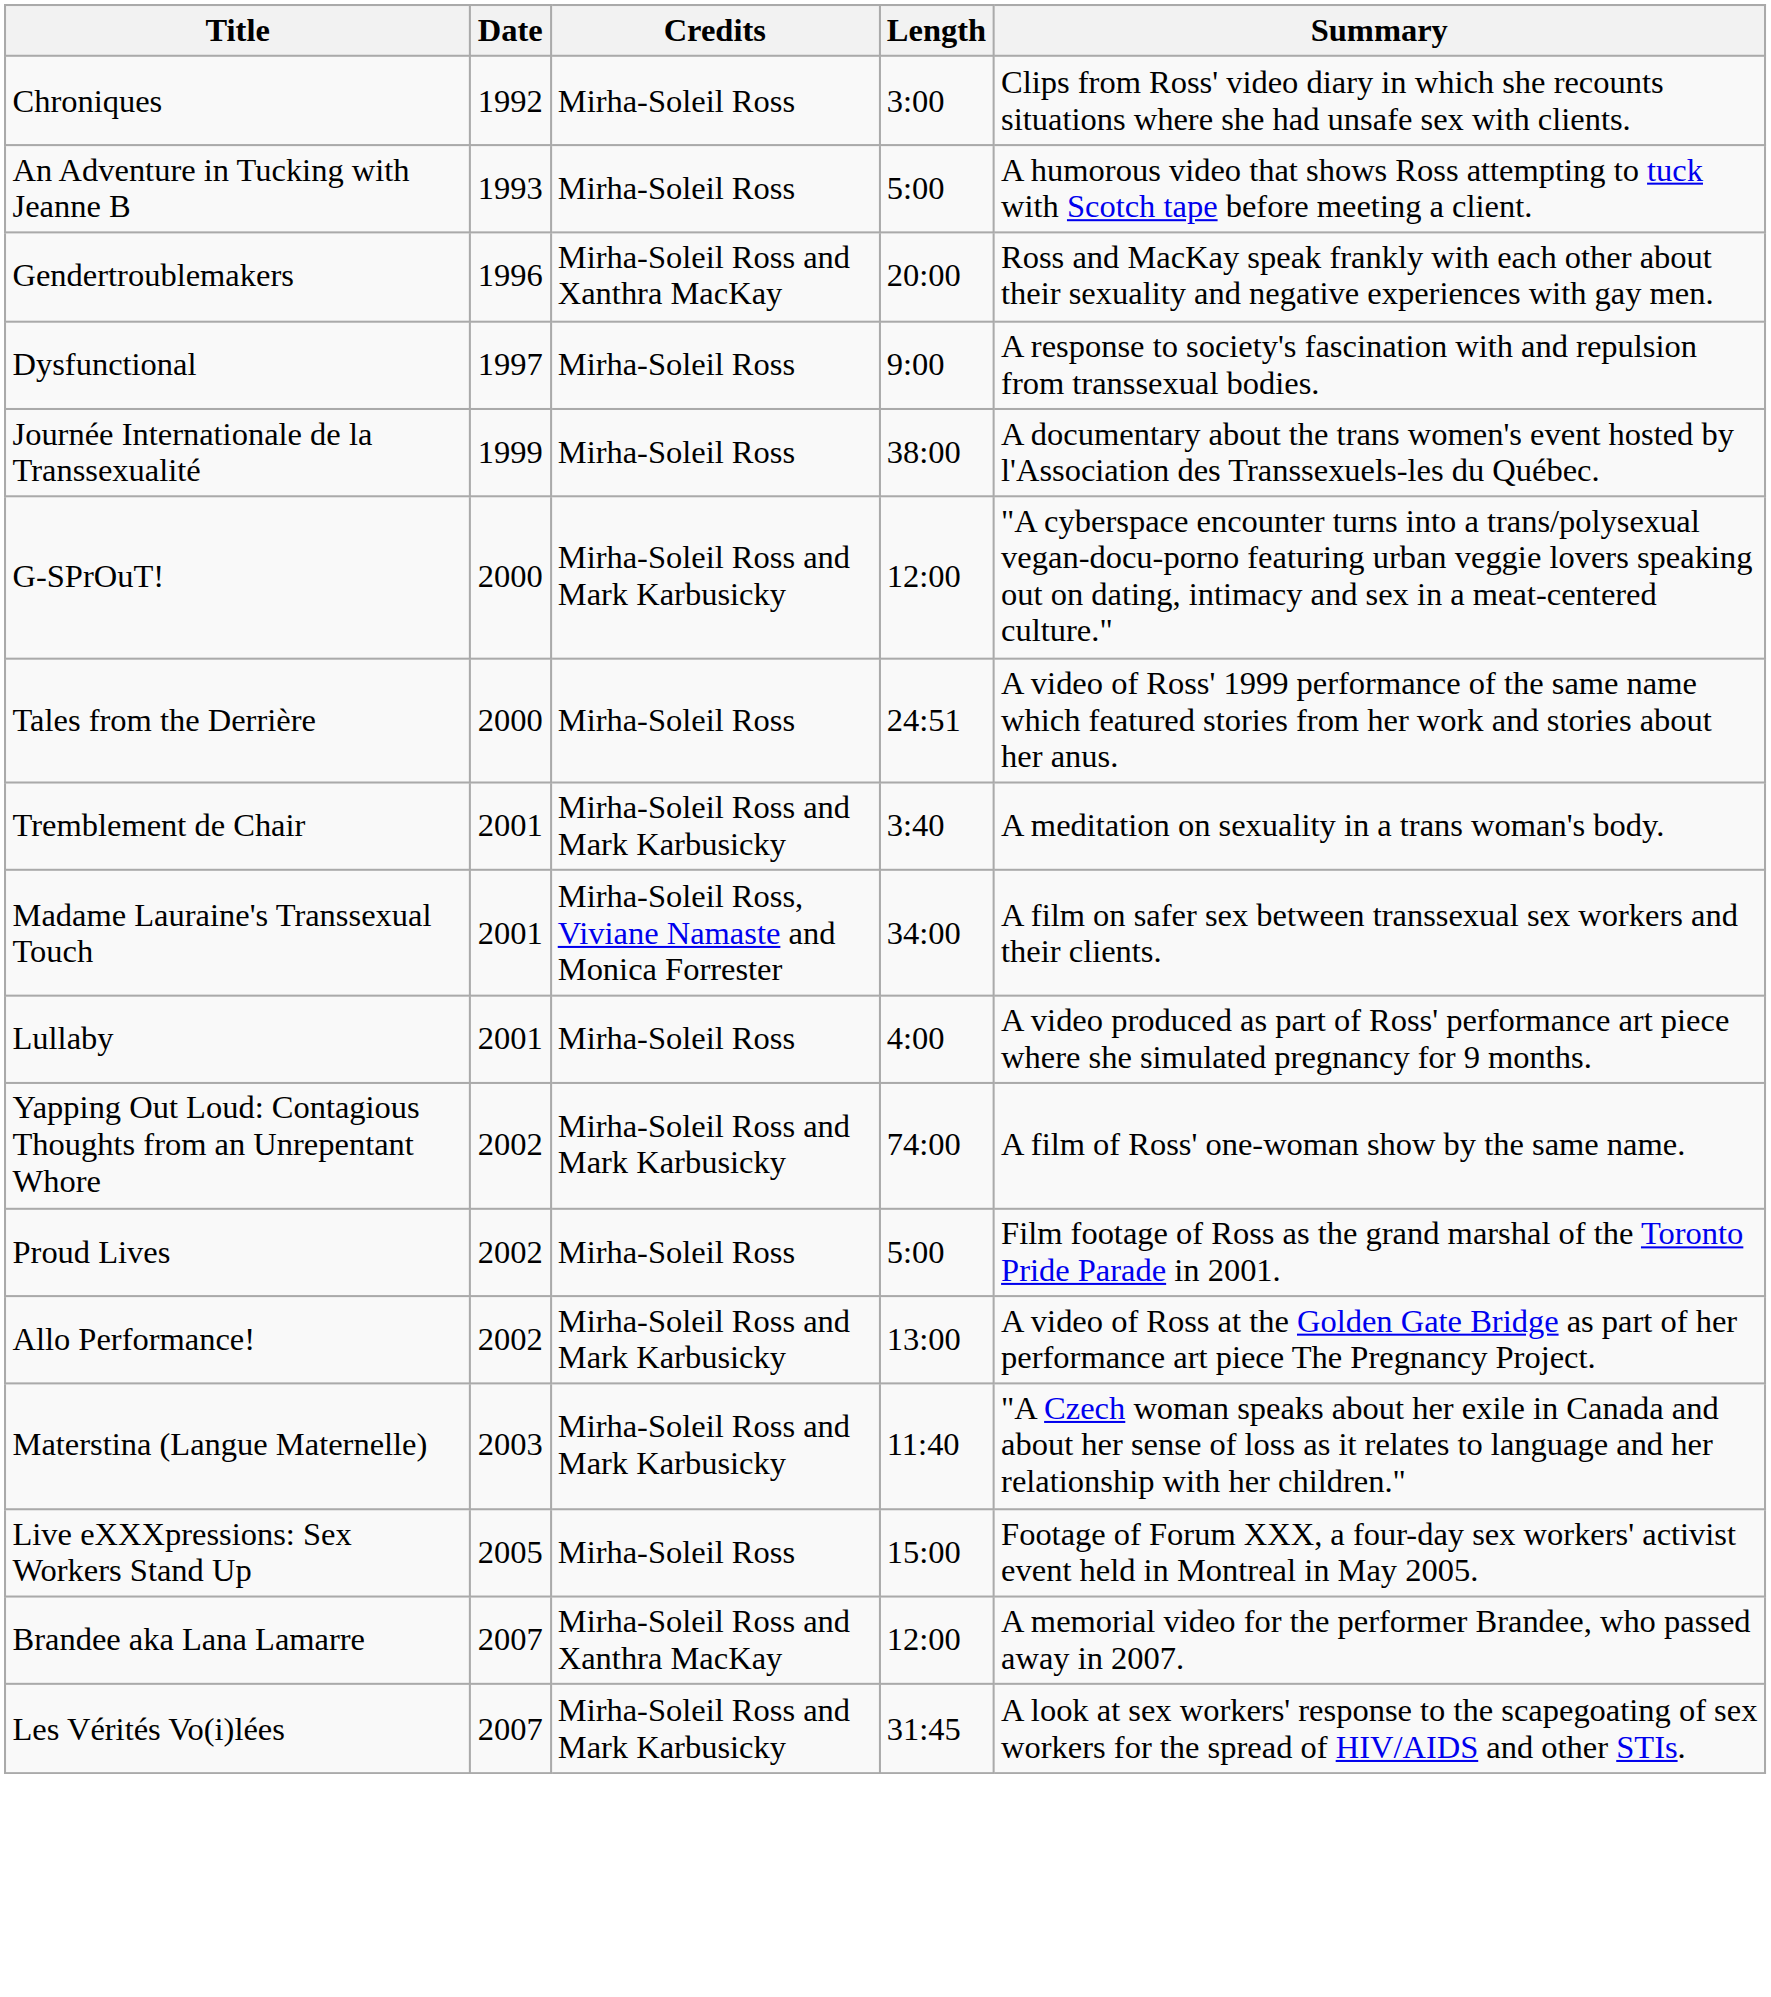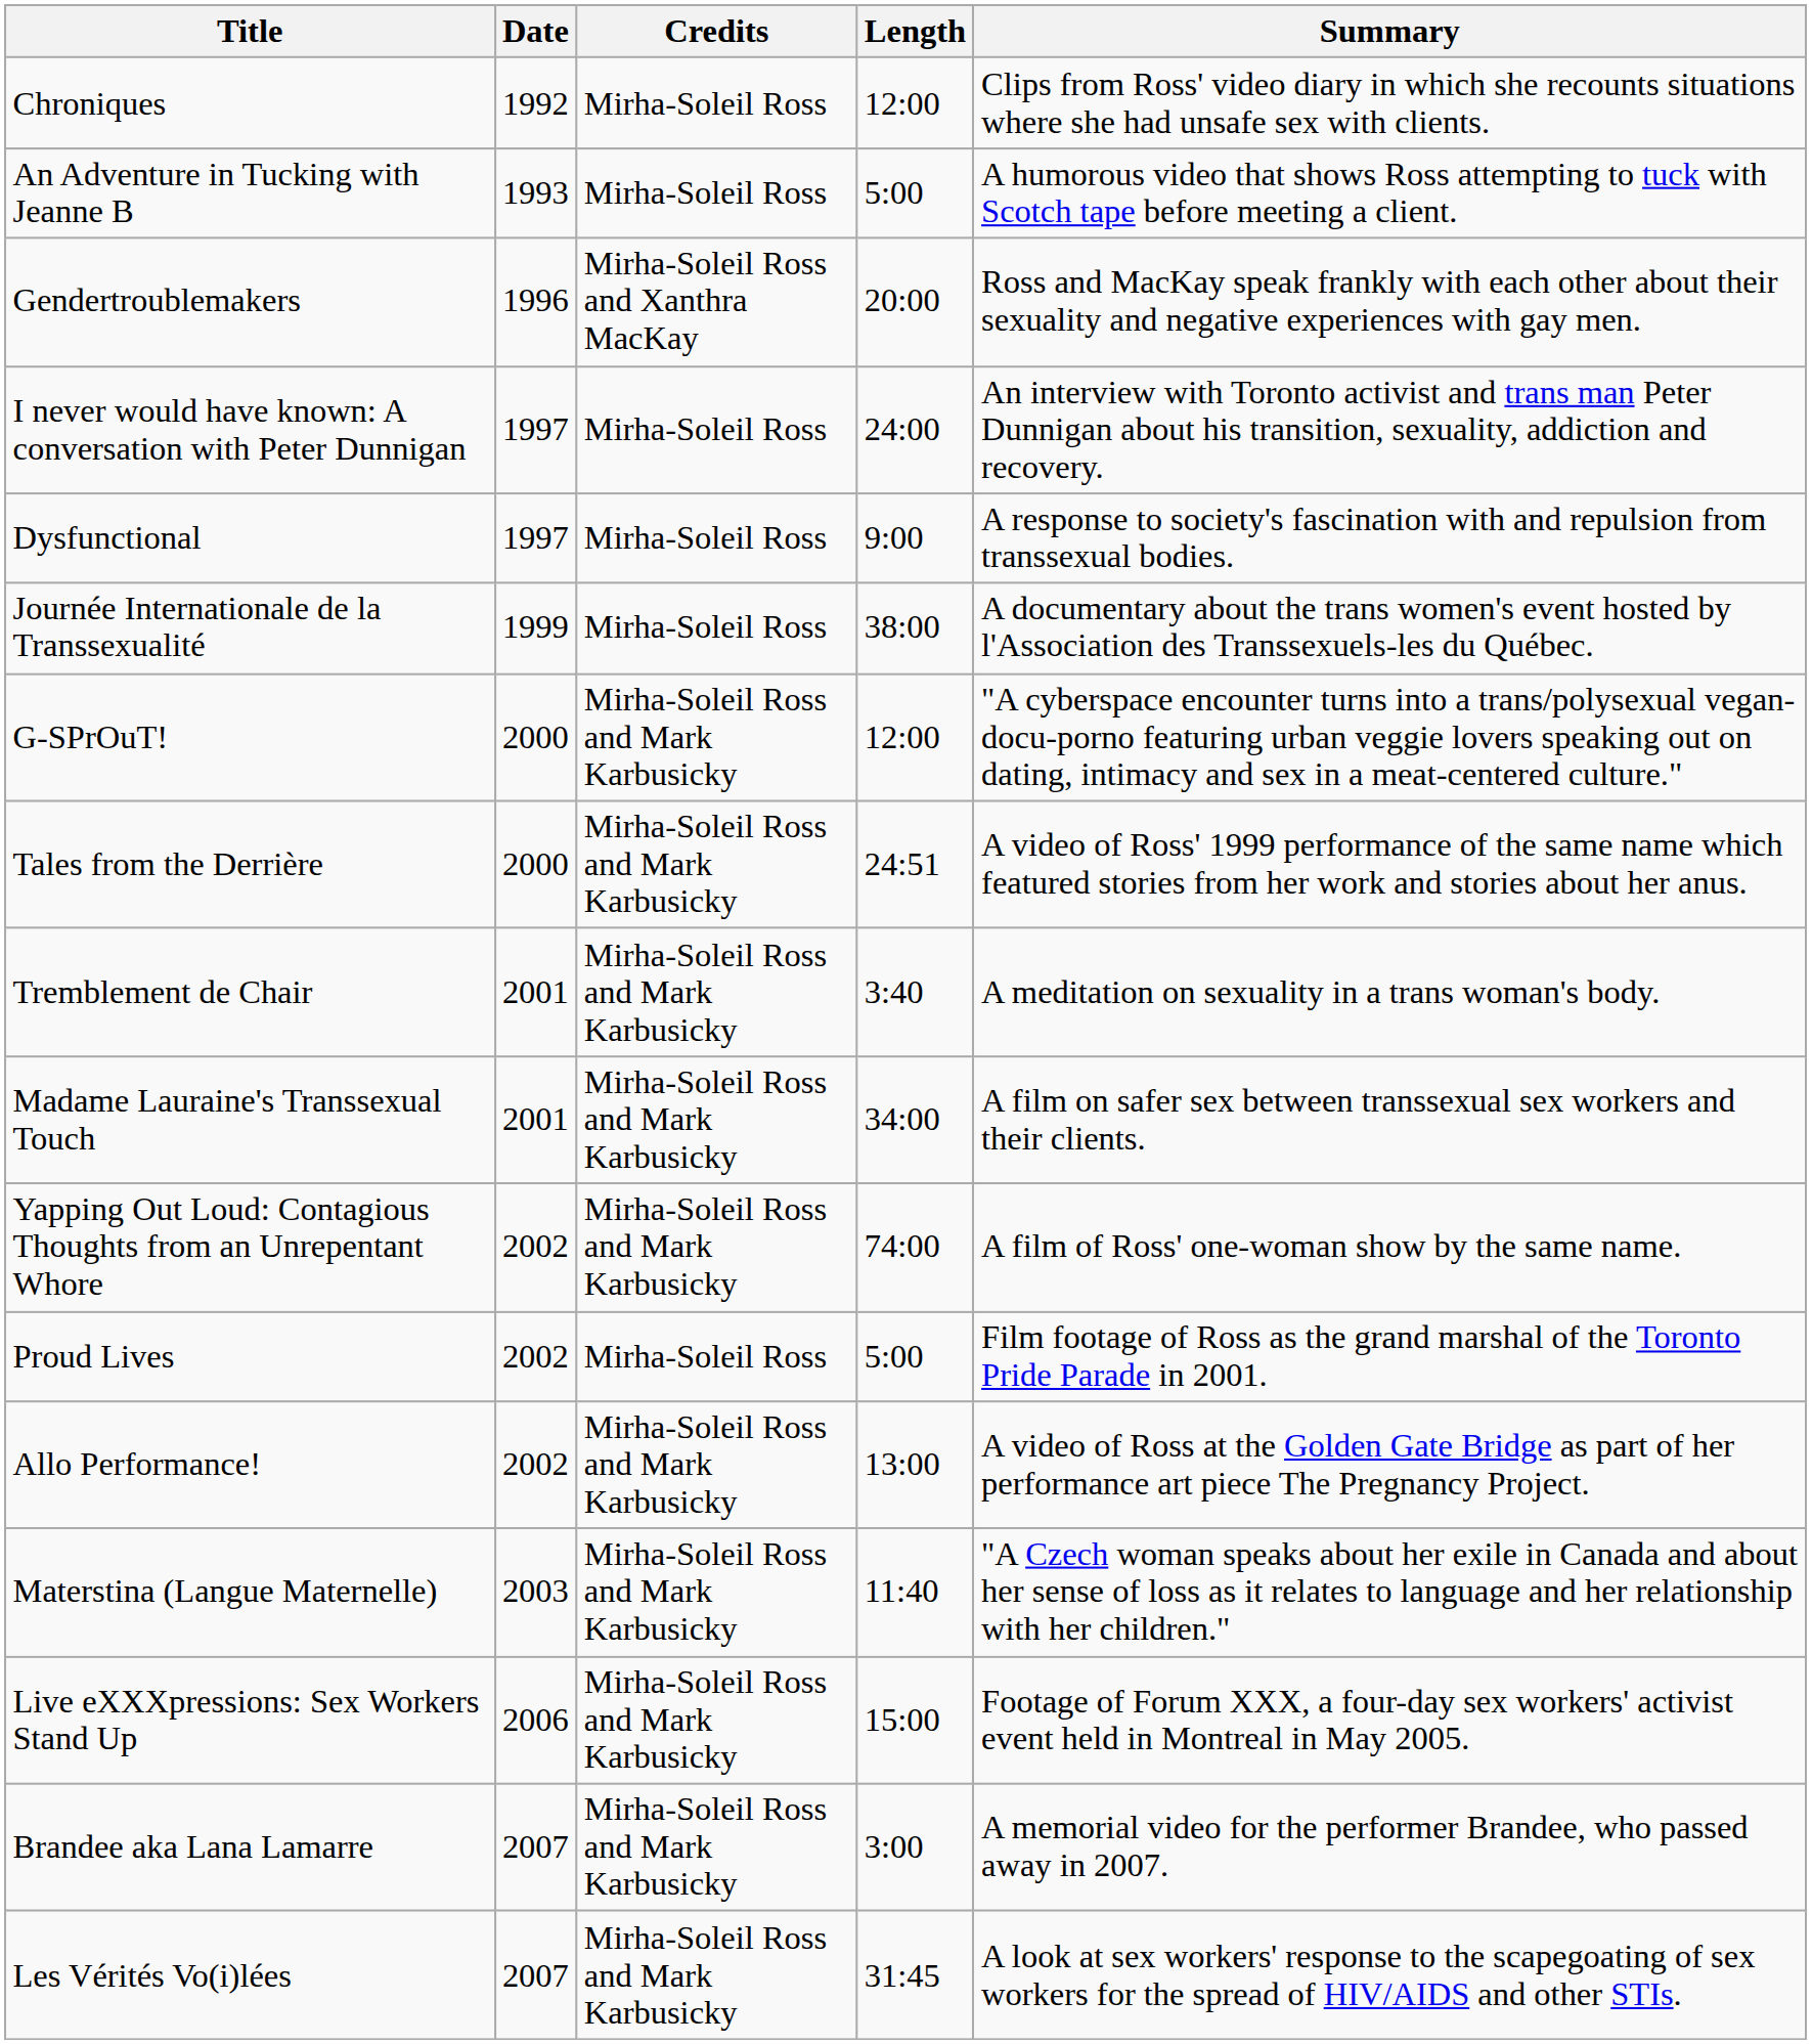Chroniques | Length: 3:00 -> 12:00
+ row: I never would have known: A conversation with Peter Dunnigan | 1997 | Mirha-Soleil Ross | 24:00 | An interview with Toronto activist and trans man Peter Dunnigan about his transition, sexuality, addiction and recovery.
Tales from the Derrière | Credits: Mirha-Soleil Ross -> Mirha-Soleil Ross and Mark Karbusicky
Madame Lauraine's Transsexual Touch | Credits: Mirha-Soleil Ross, Viviane Namaste and Monica Forrester -> Mirha-Soleil Ross and Mark Karbusicky
- row: Lullaby | 2001 | Mirha-Soleil Ross | 4:00 | A video produced as part of Ross' performance art piece where she simulated pregnancy for 9 months.
Live eXXXpressions: Sex Workers Stand Up | Date: 2005 -> 2006
Live eXXXpressions: Sex Workers Stand Up | Credits: Mirha-Soleil Ross -> Mirha-Soleil Ross and Mark Karbusicky
Brandee aka Lana Lamarre | Credits: Mirha-Soleil Ross and Xanthra MacKay -> Mirha-Soleil Ross and Mark Karbusicky
Brandee aka Lana Lamarre | Length: 12:00 -> 3:00
